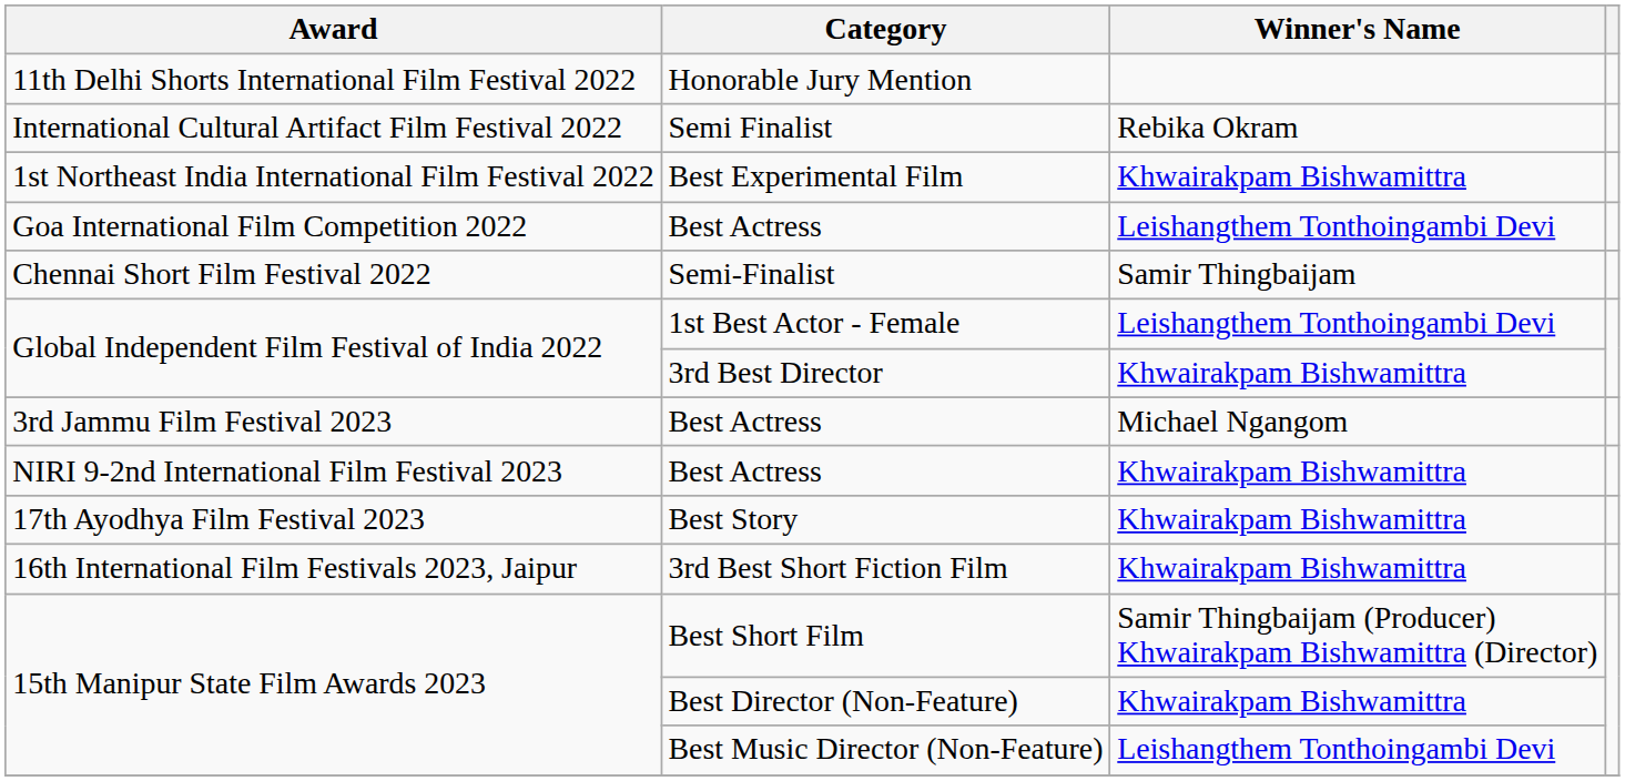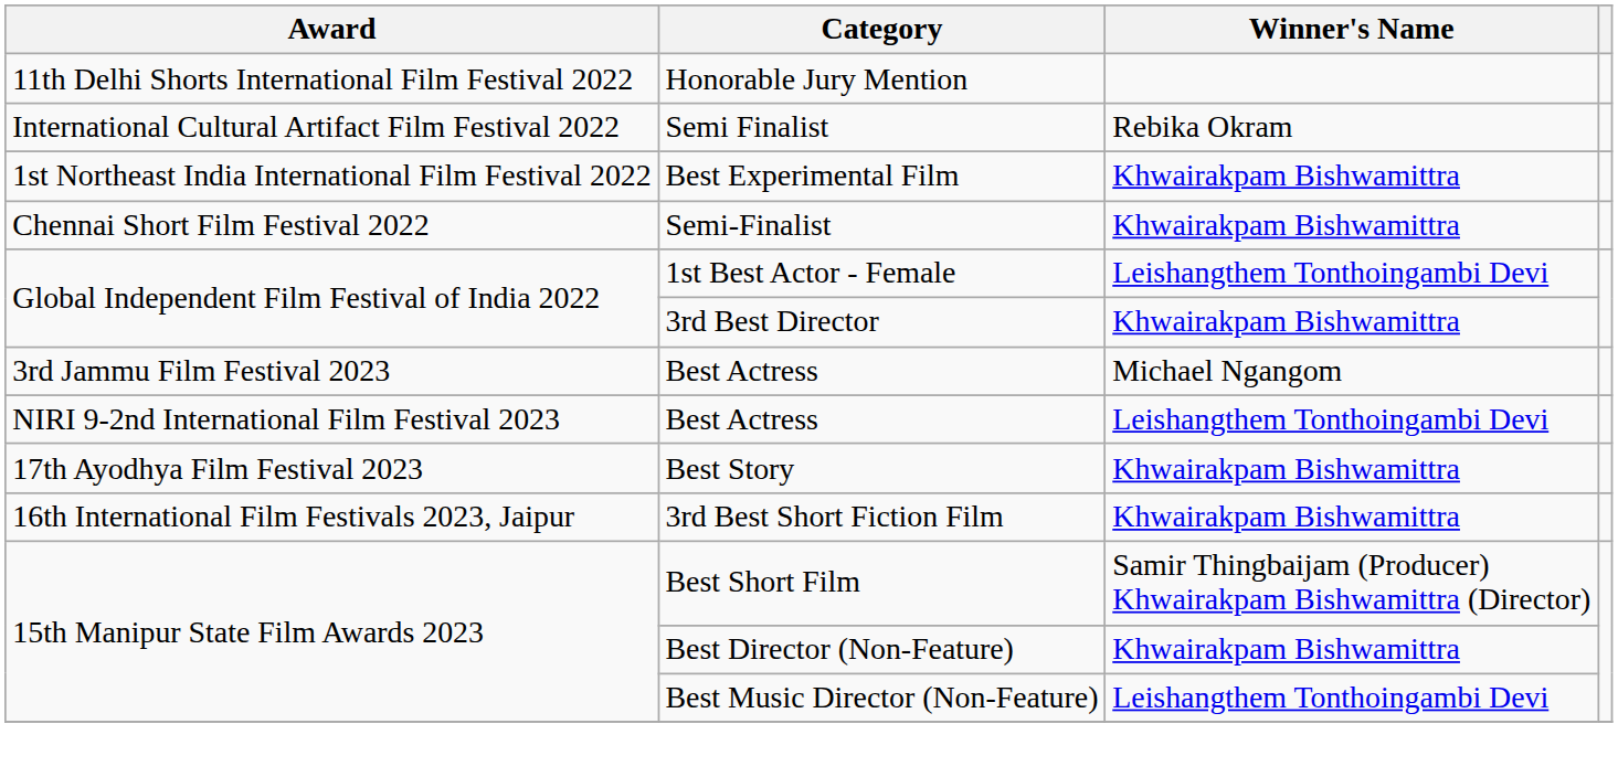- row: Goa International Film Competition 2022 | Best Actress | Leishangthem Tonthoingambi Devi
Semi-Finalist | Winner's Name: Samir Thingbaijam -> Khwairakpam Bishwamittra
NIRI 9-2nd International Film Festival 2023 / Best Actress | Winner's Name: Khwairakpam Bishwamittra -> Leishangthem Tonthoingambi Devi
